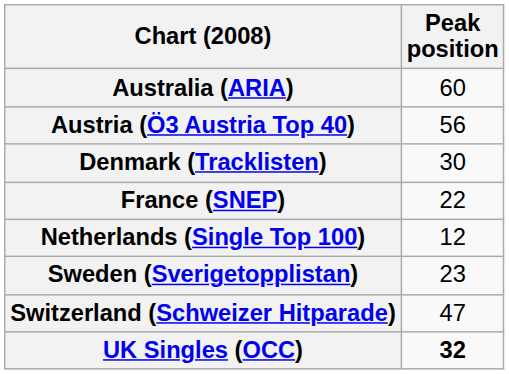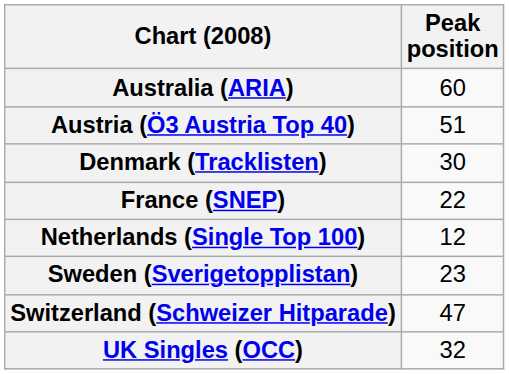Austria (Ö3 Austria Top 40) | Peak position: 56 -> 51
UK Singles (OCC) | Peak position: bold -> normal
